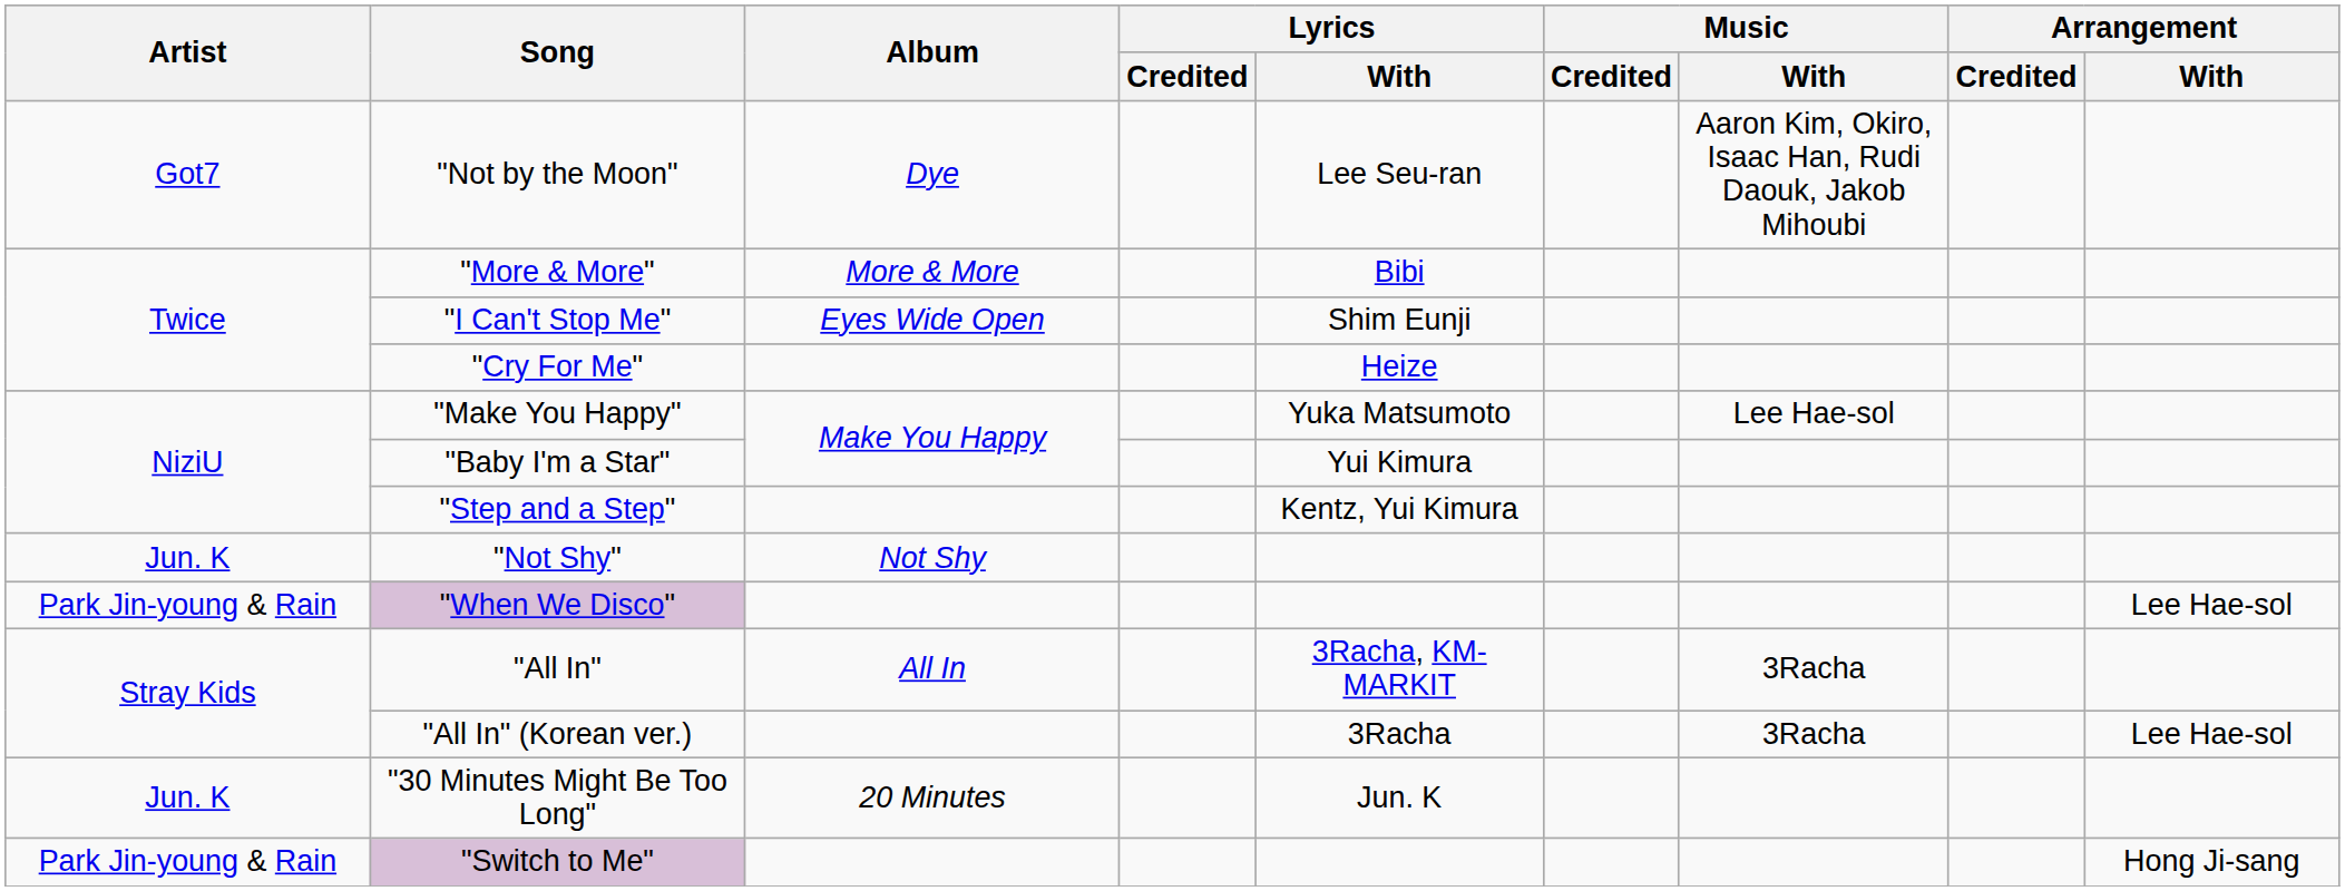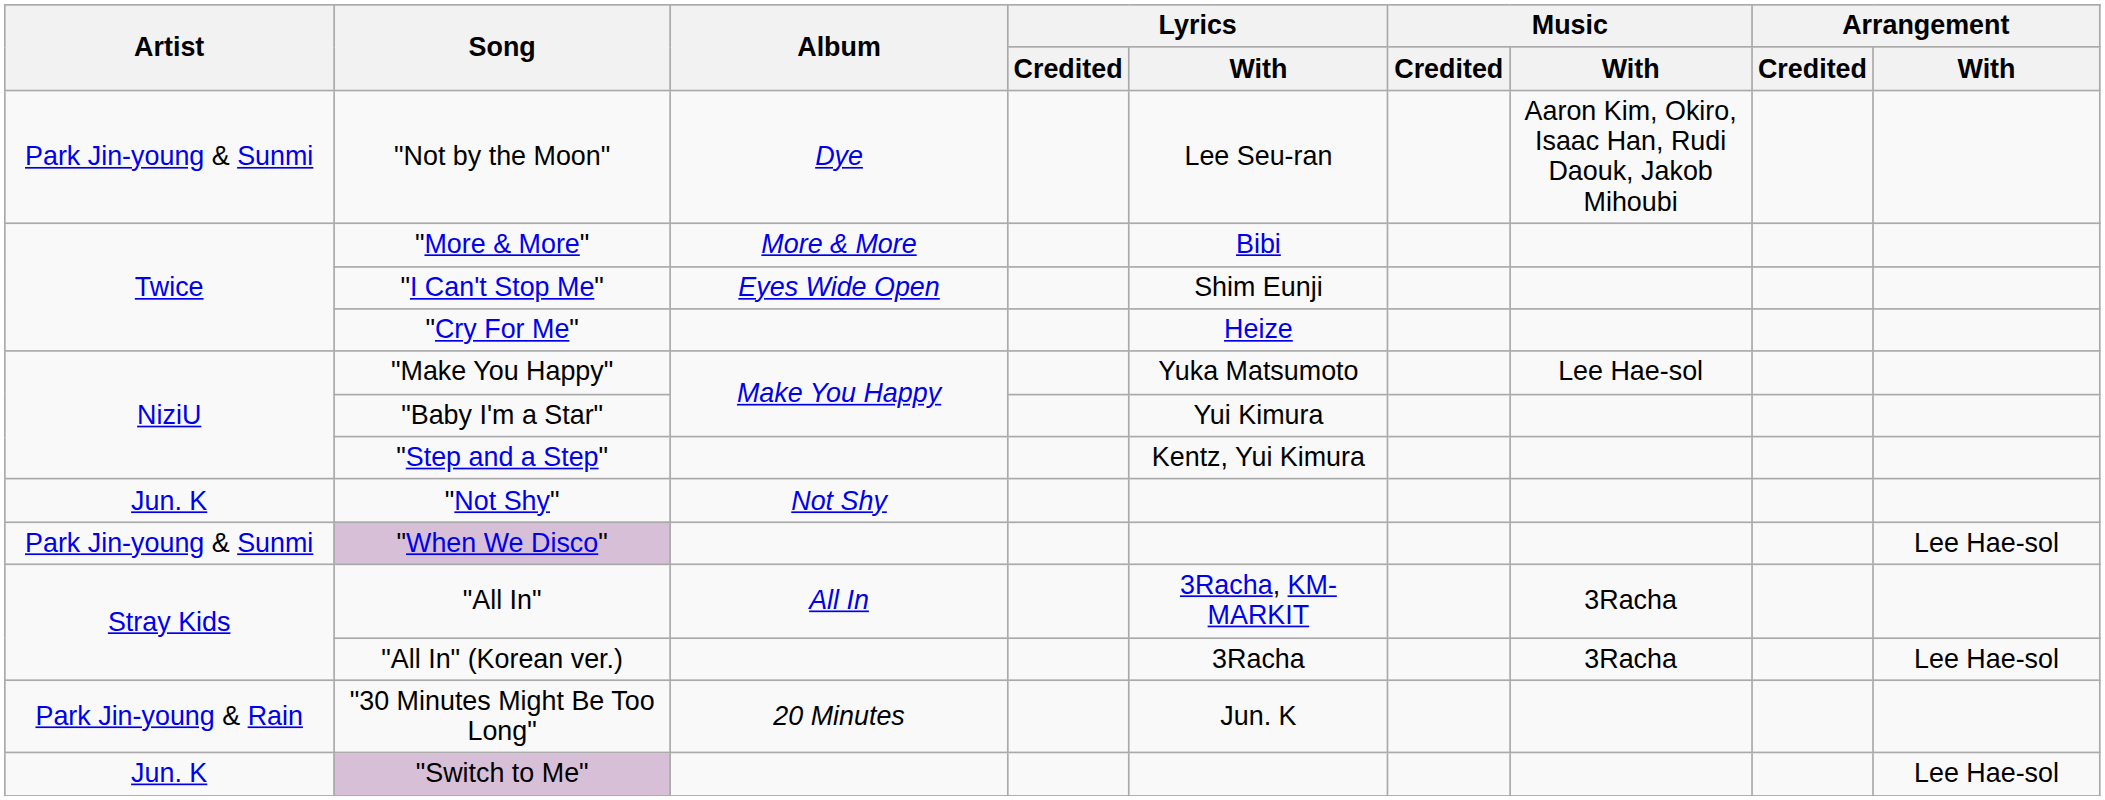"Not by the Moon" | Artist: Got7 -> Park Jin-young & Sunmi
"When We Disco" | Artist: Park Jin-young & Rain -> Park Jin-young & Sunmi
"30 Minutes Might Be Too Long" | Artist: Jun. K -> Park Jin-young & Rain
"Switch to Me" | Artist: Park Jin-young & Rain -> Jun. K
"Switch to Me" | Arrangement / With: Hong Ji-sang -> Lee Hae-sol
